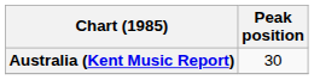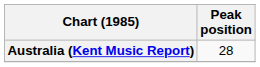Australia (Kent Music Report) | Peak position: 30 -> 28
